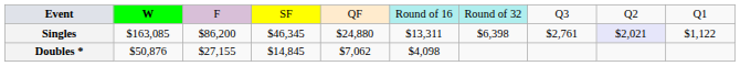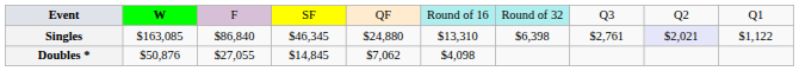Singles | column 3: $86,200 -> $86,840
Singles | column 6: $13,311 -> $13,310
Doubles * | column 3: $27,155 -> $27,055
